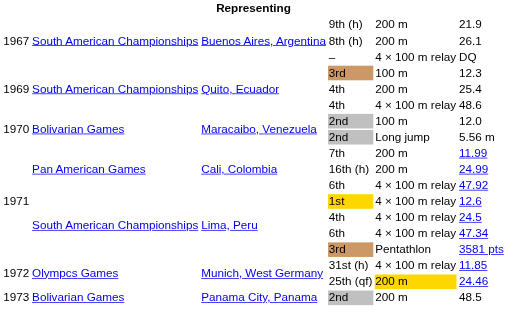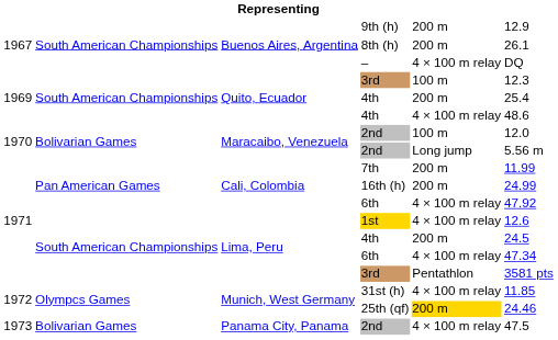9th (h) | column 6: 21.9 -> 12.9
Lima, Peru / 4th | column 5: 4 × 100 m relay -> 200 m
Panama City, Panama / 2nd | column 5: 200 m -> 4 × 100 m relay
Panama City, Panama / 2nd | column 6: 48.5 -> 47.5
